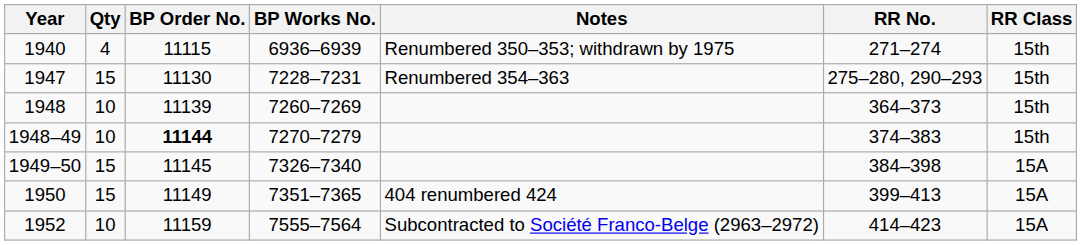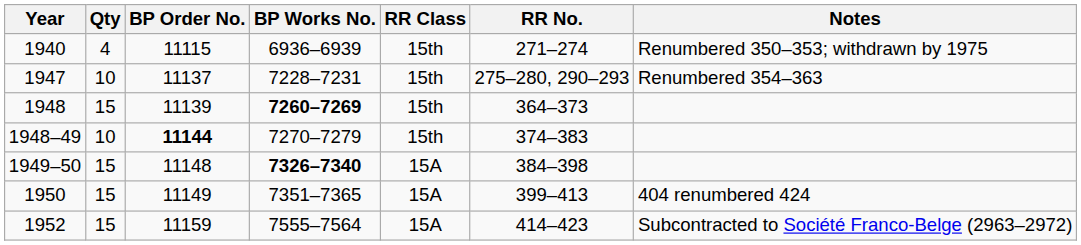columns swapped: RR Class <-> Notes
1947 | Qty: 15 -> 10
1947 | BP Order No.: 11130 -> 11137
1948 | Qty: 10 -> 15
1948 | BP Works No.: normal -> bold
1949–50 | BP Order No.: 11145 -> 11148
1949–50 | BP Works No.: normal -> bold
1952 | Qty: 10 -> 15
